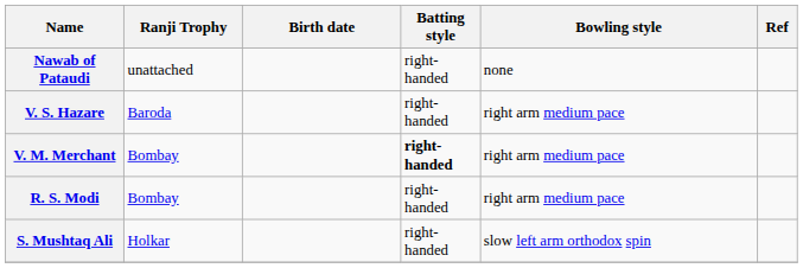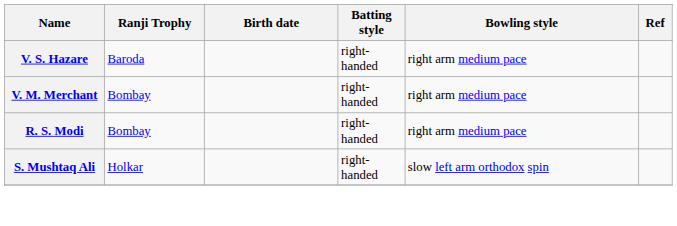- row: Nawab of Pataudi | unattached | right-handed | none
V. M. Merchant | Batting style: bold -> normal
